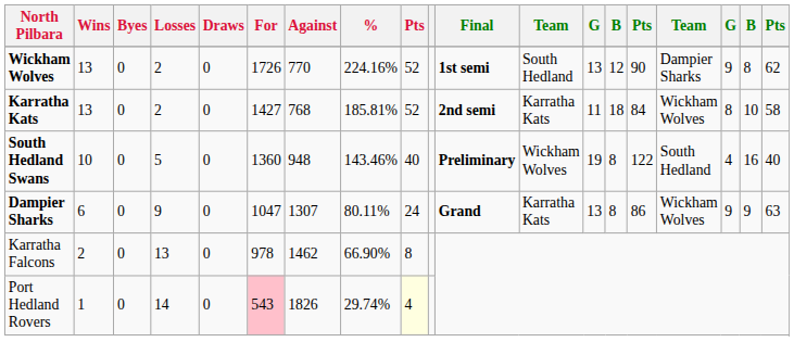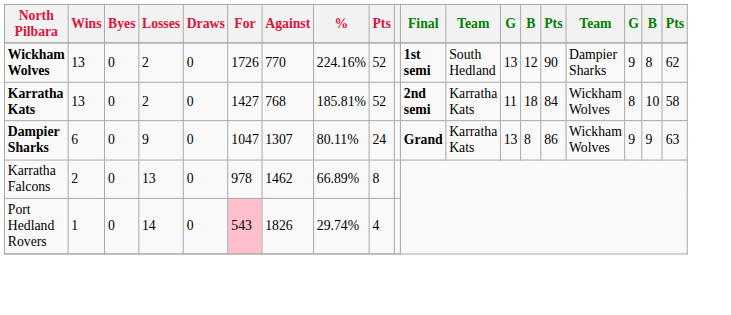- row: South Hedland Swans | 10 | 0 | 5 | 0 | 1360 | 948 | 143.46% | 40 | Preliminary | Wickham Wolves | 19 | 8 | 122 | South Hedland | 4 | 16 | 40
Karratha Falcons | %: 66.90% -> 66.89%
Port Hedland Rovers | column 9: lightyellow background -> no background
